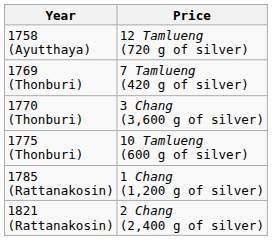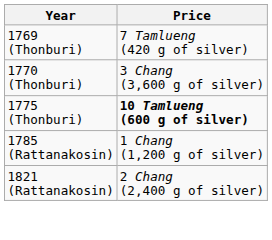- row: 1758 (Ayutthaya) | 12 Tamlueng (720 g of silver)
1775 (Thonburi) | Price: normal -> bold
